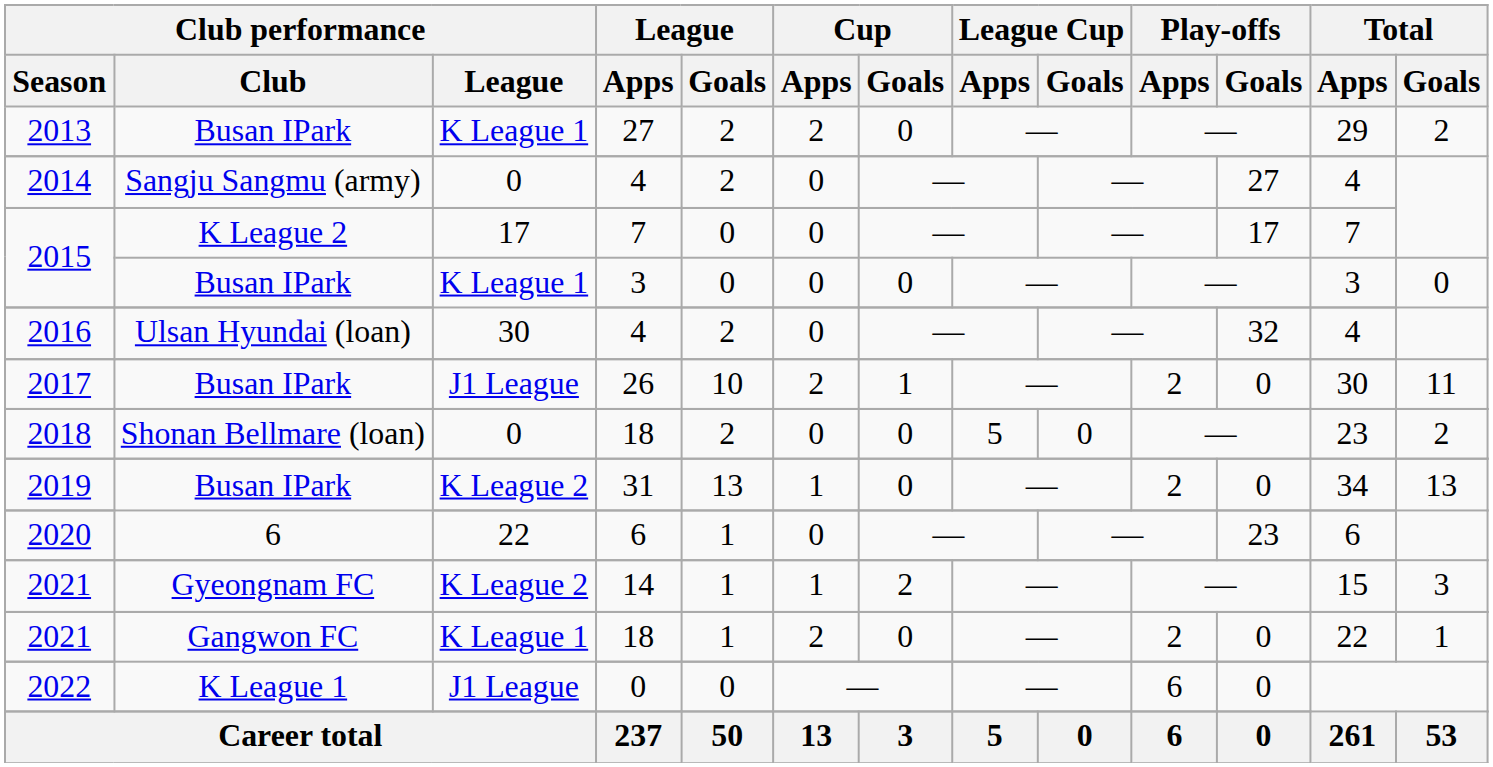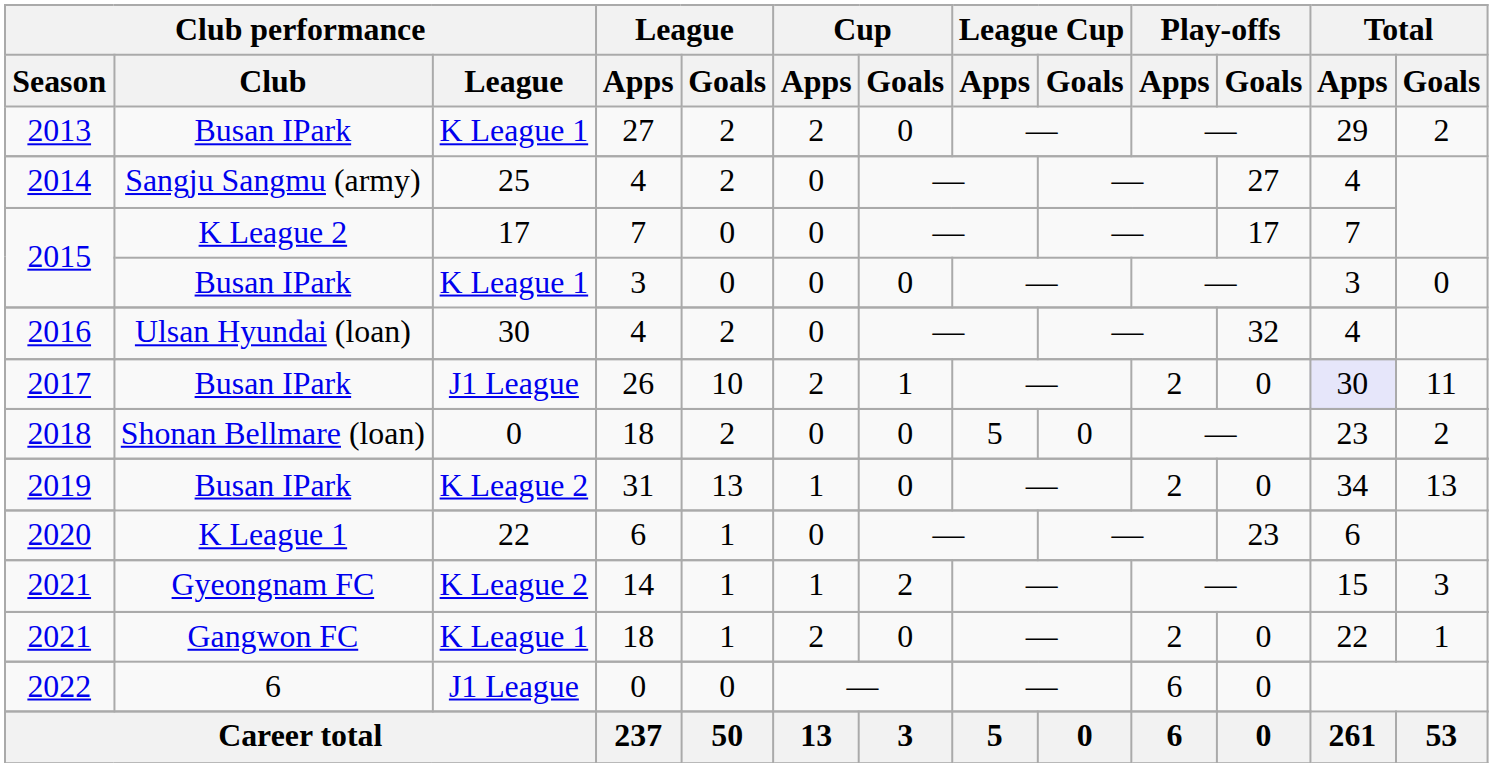2014 | Club performance / League: 0 -> 25
2017 | Total / Apps: no background -> lavender background
2020 | Club performance / Club: 6 -> K League 1
2022 | Club performance / Club: K League 1 -> 6
